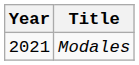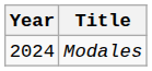Modales | Year: 2021 -> 2024
